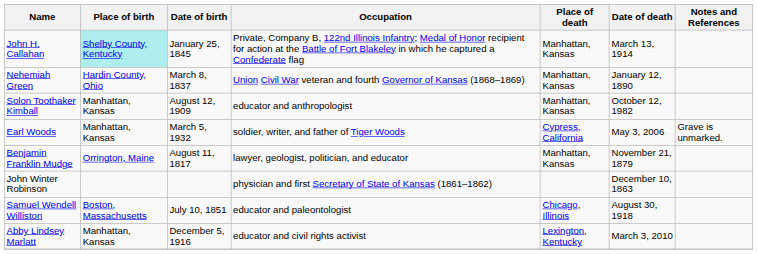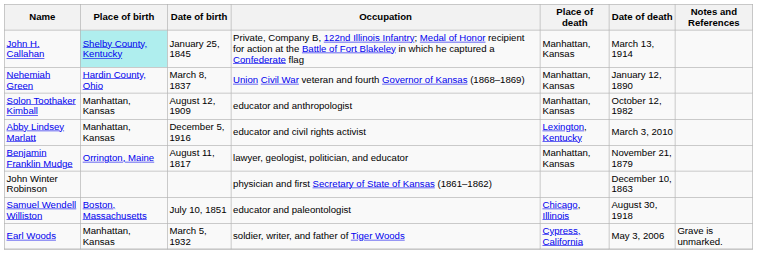rows swapped: Abby Lindsey Marlatt <-> Earl Woods
